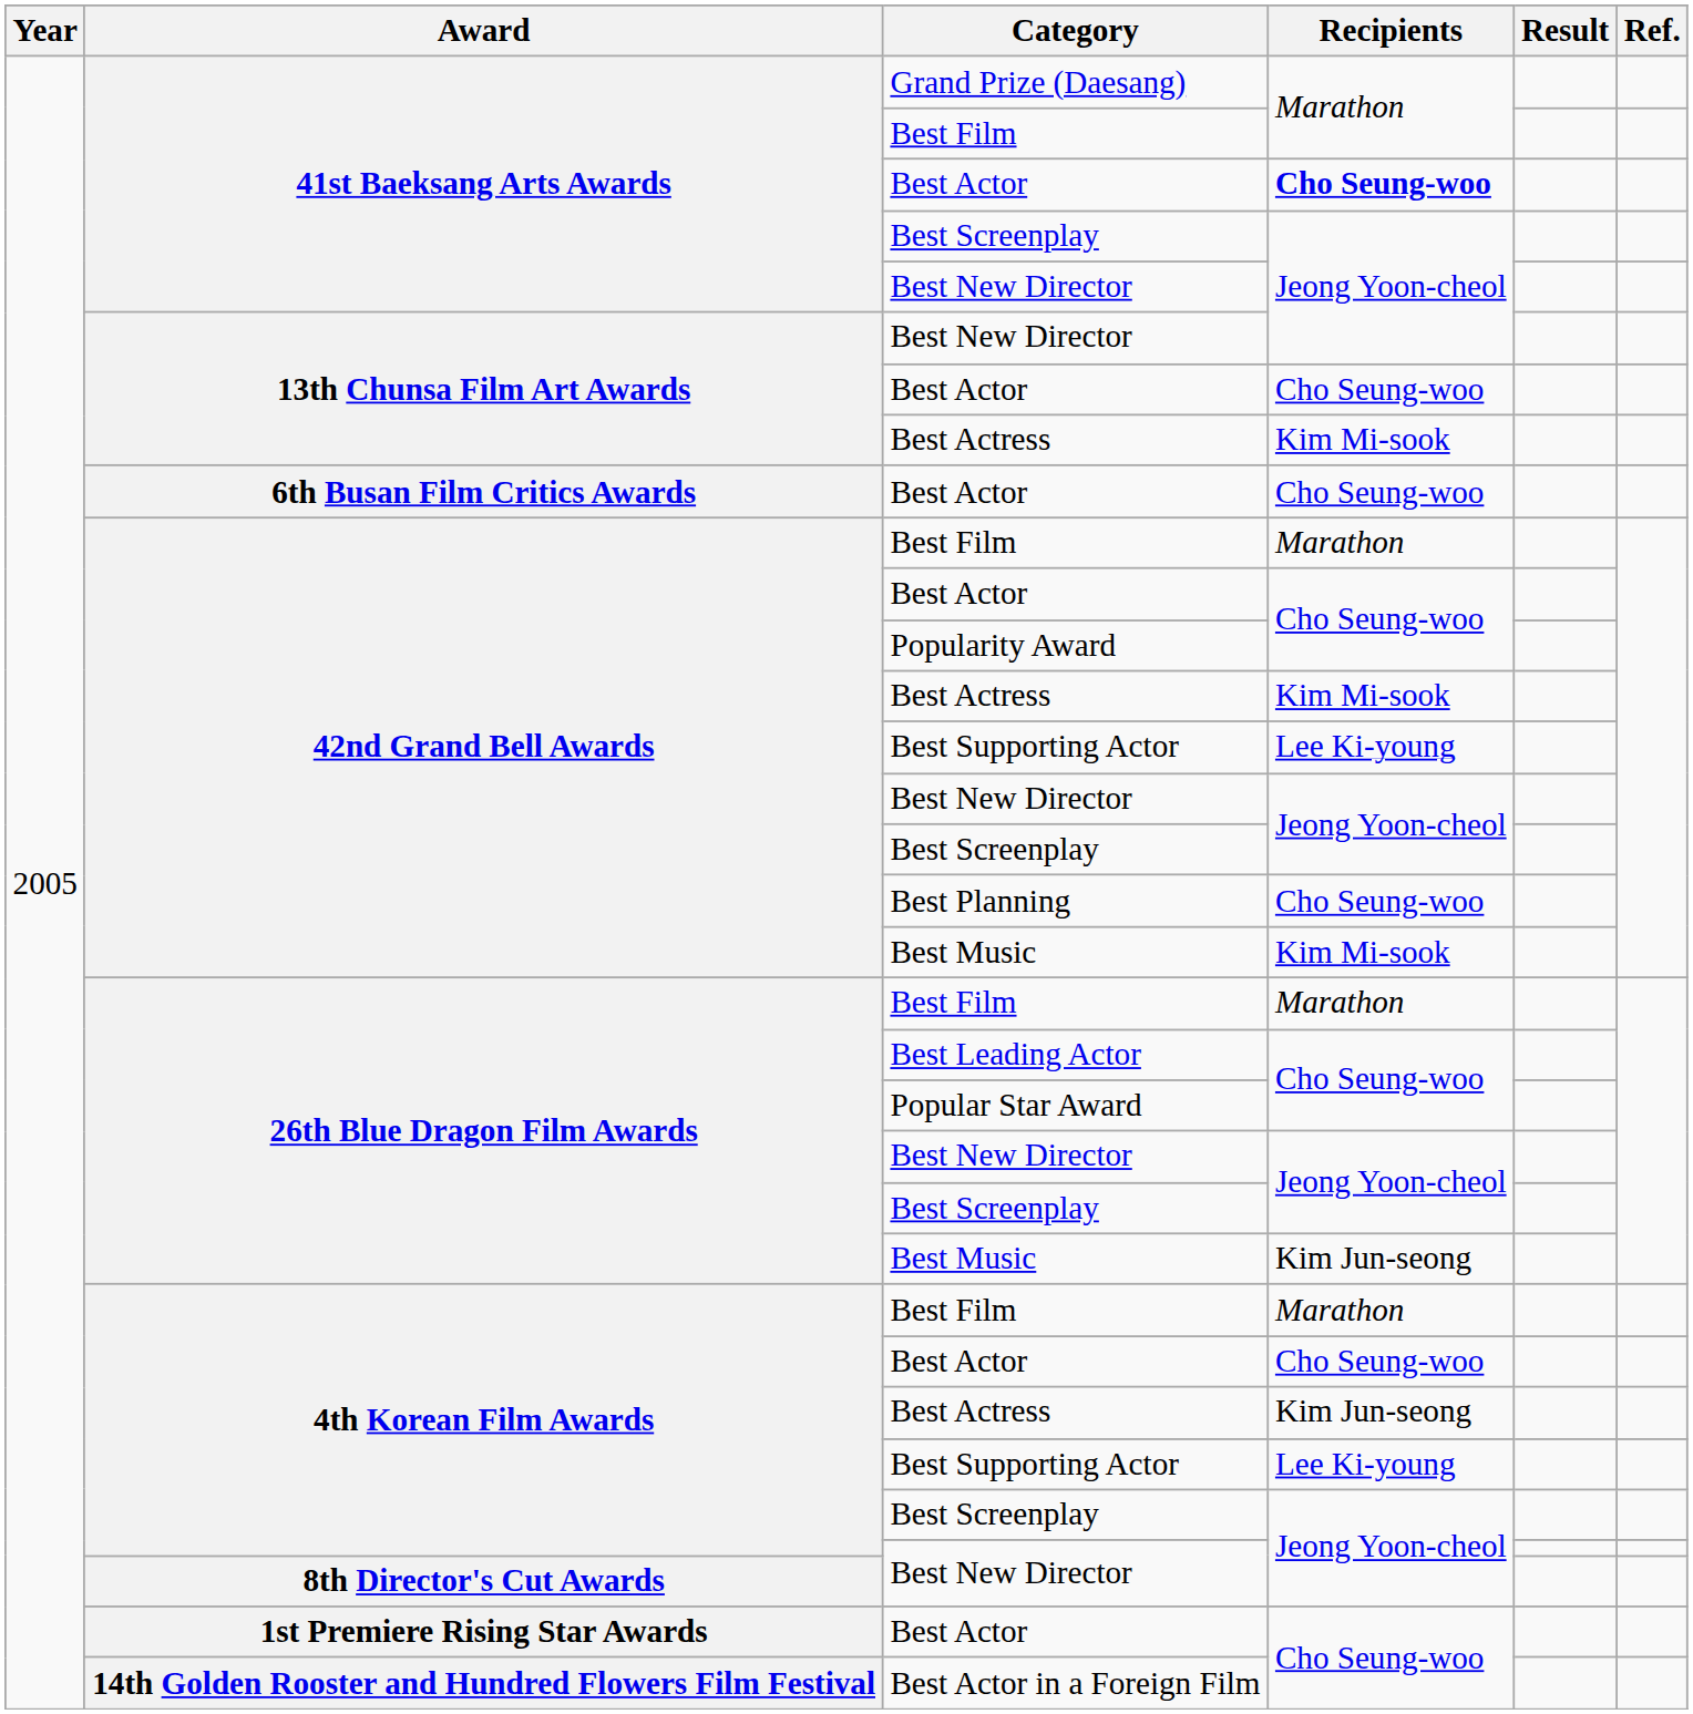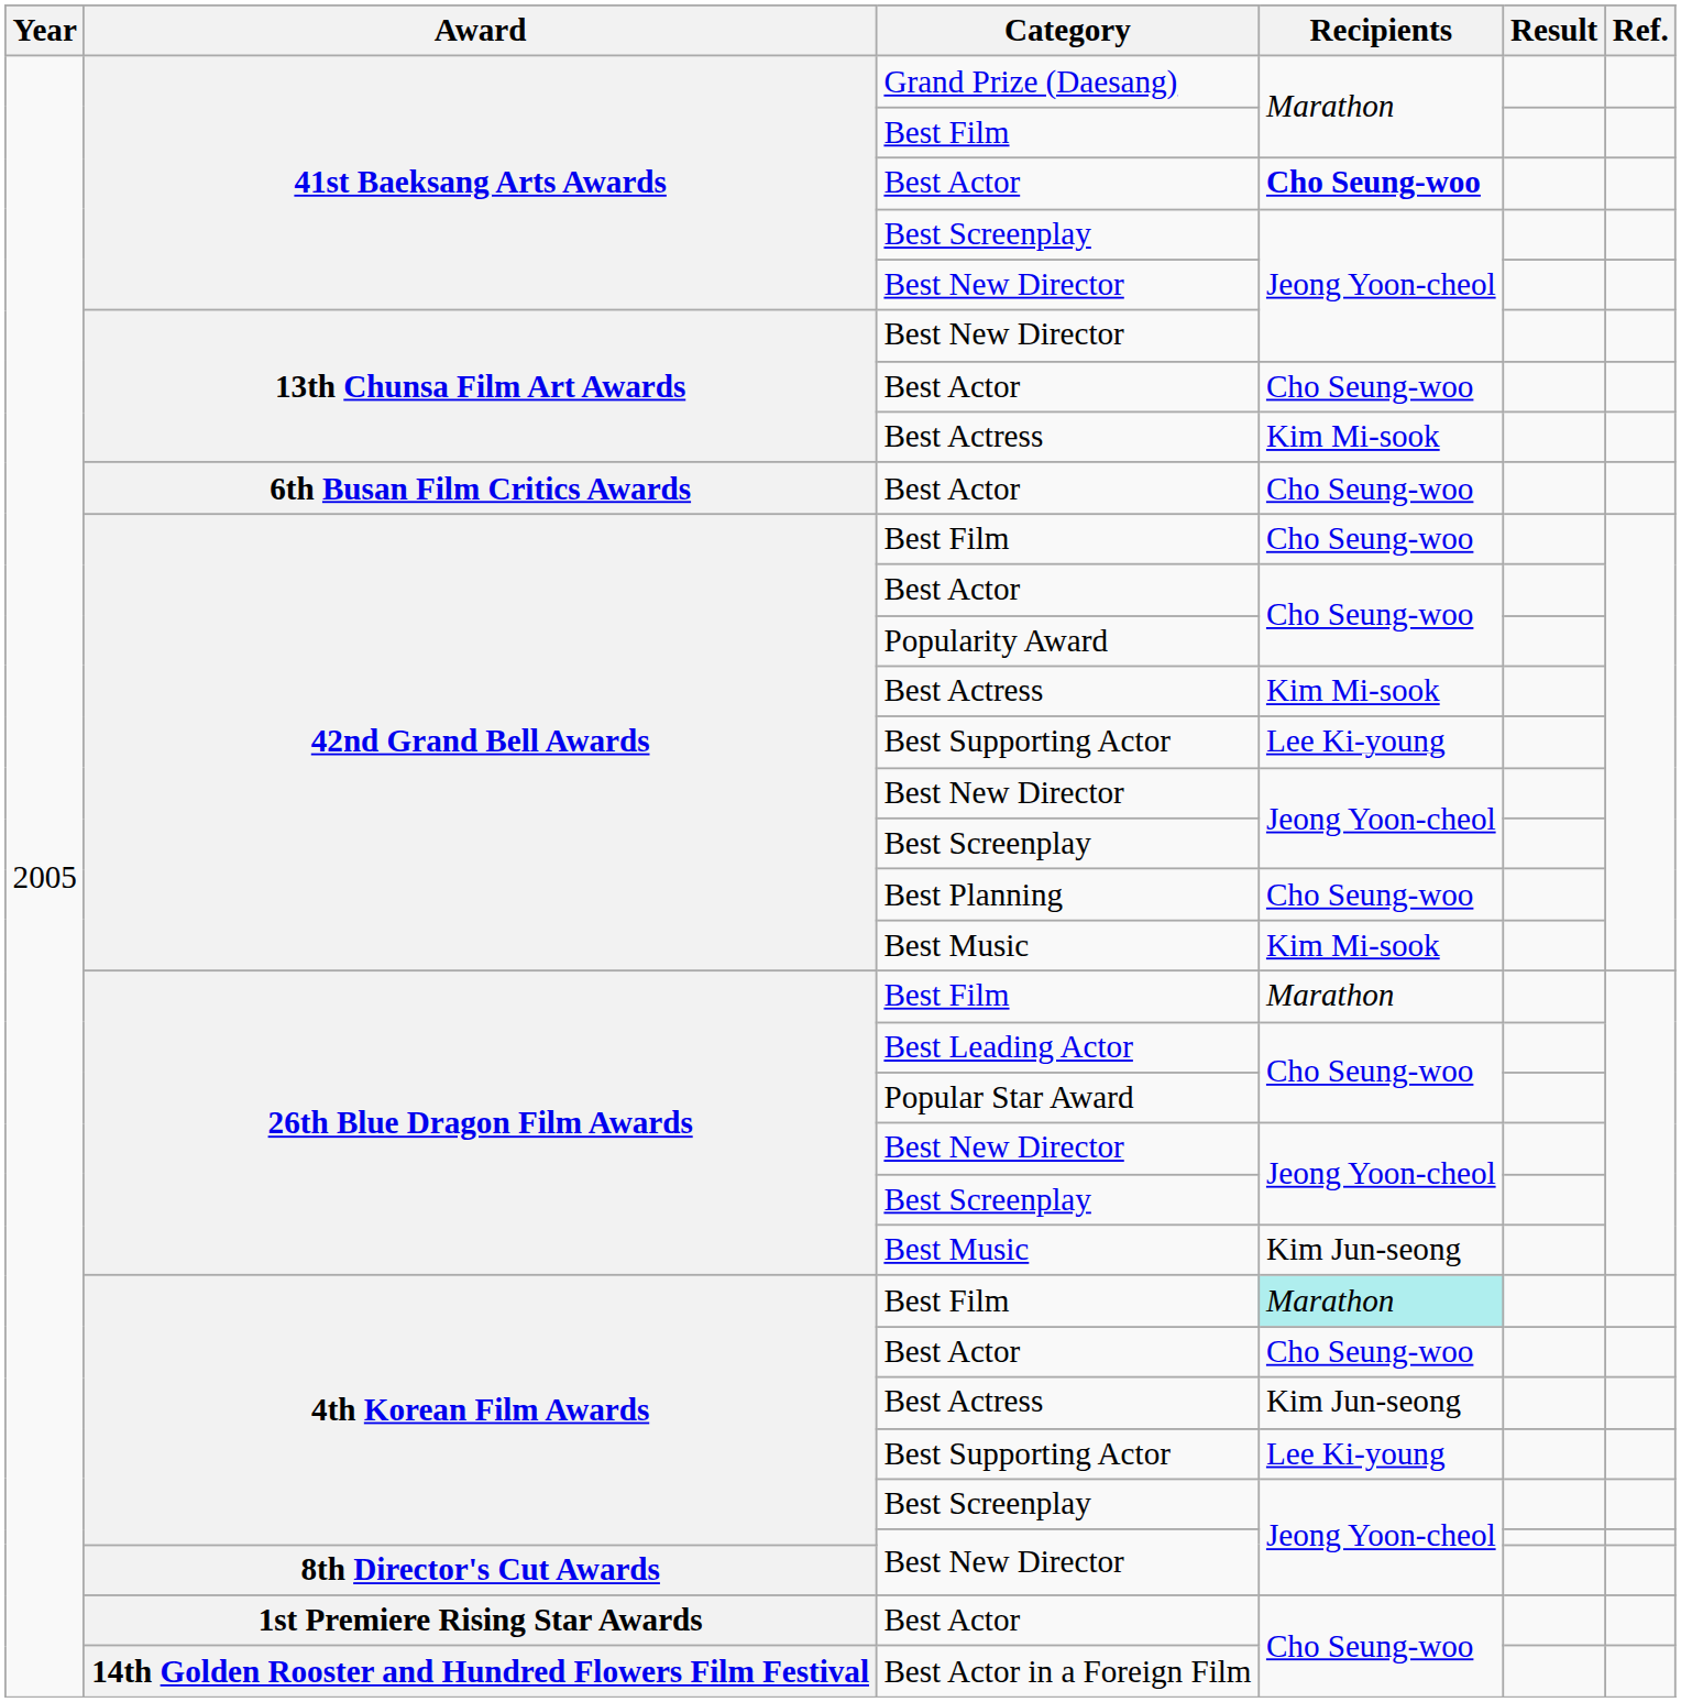42nd Grand Bell Awards / Best Film | Recipients: Marathon -> Cho Seung-woo
4th Korean Film Awards / Best Film | Recipients: no background -> paleturquoise background
